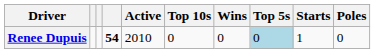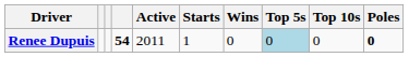columns swapped: Starts <-> Top 10s
Renee Dupuis | Active: 2010 -> 2011
Renee Dupuis | Poles: normal -> bold
